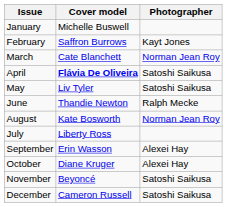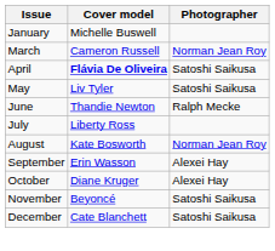- row: February | Saffron Burrows | Kayt Jones
March | Cover model: Cate Blanchett -> Cameron Russell
rows swapped: July <-> August
December | Cover model: Cameron Russell -> Cate Blanchett
